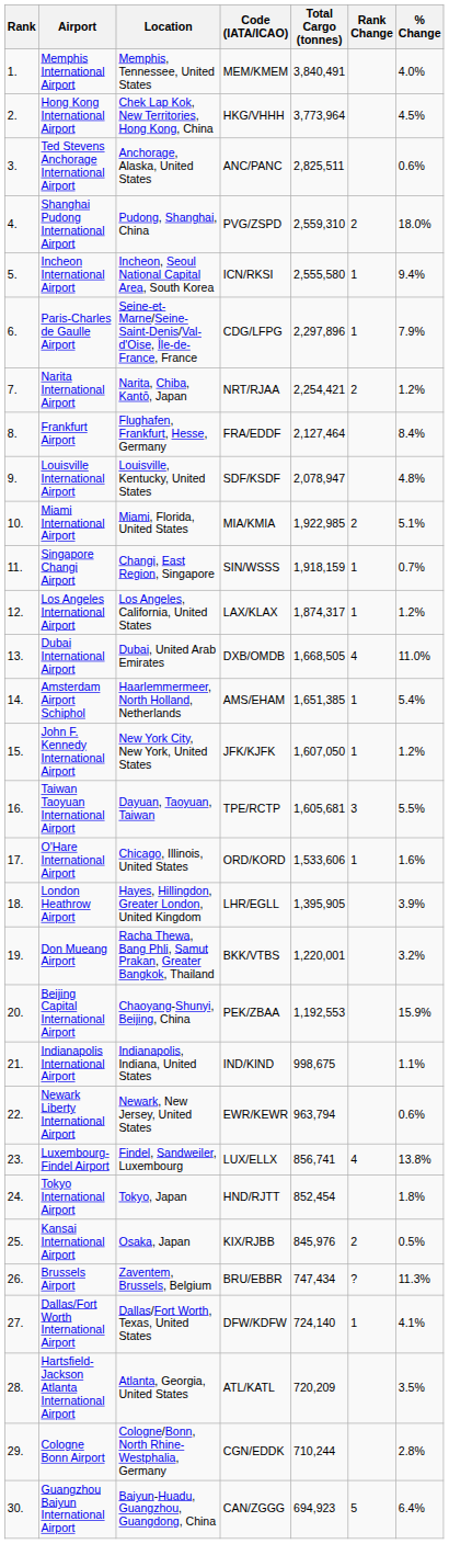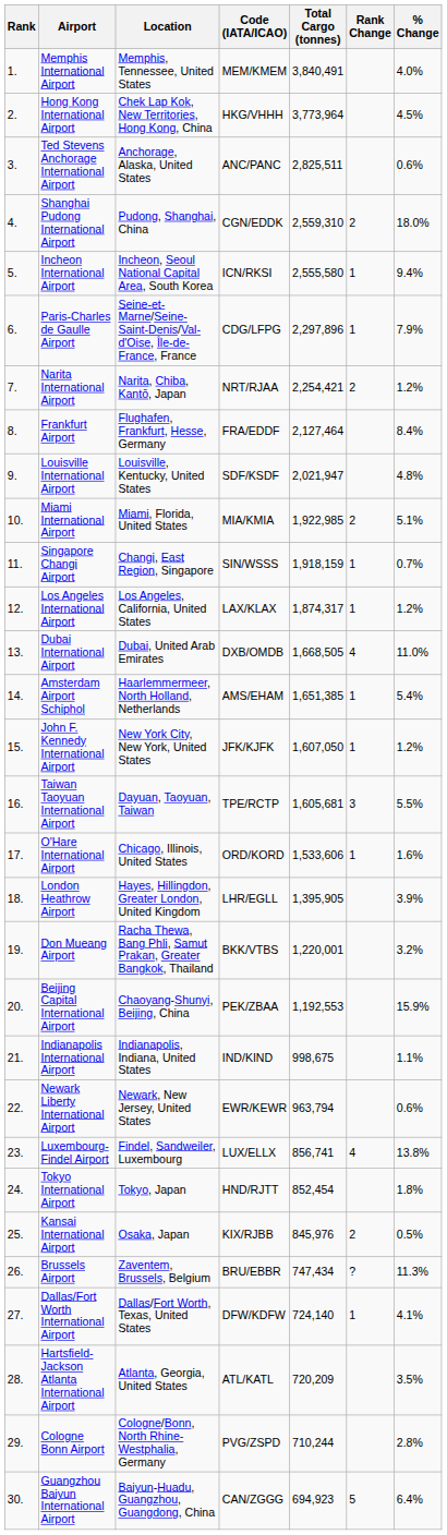Shanghai Pudong International Airport | Code (IATA/ICAO): PVG/ZSPD -> CGN/EDDK
Louisville International Airport | Total Cargo (tonnes): 2,078,947 -> 2,021,947
Cologne Bonn Airport | Code (IATA/ICAO): CGN/EDDK -> PVG/ZSPD
